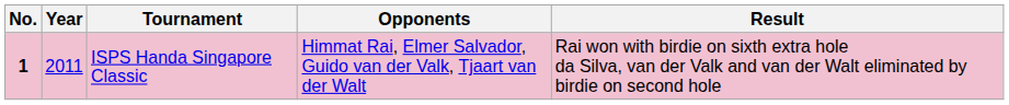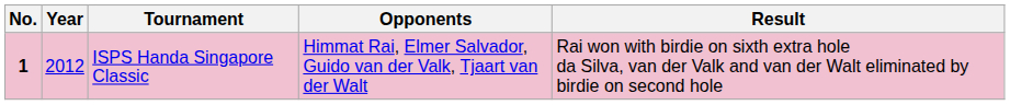ISPS Handa Singapore Classic | Year: 2011 -> 2012
